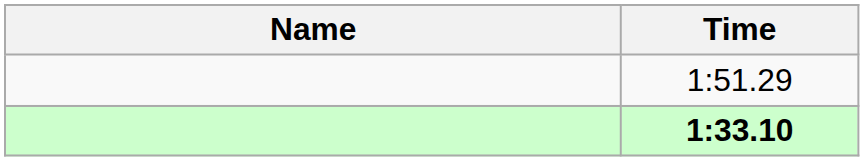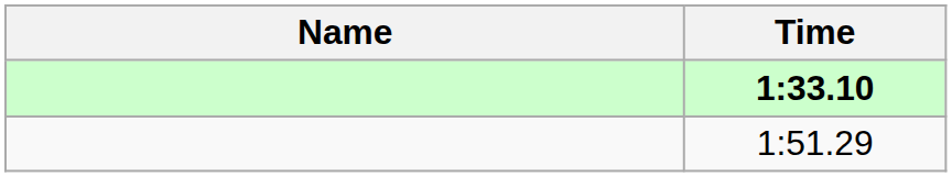rows swapped: 1:33.10 <-> 1:51.29
